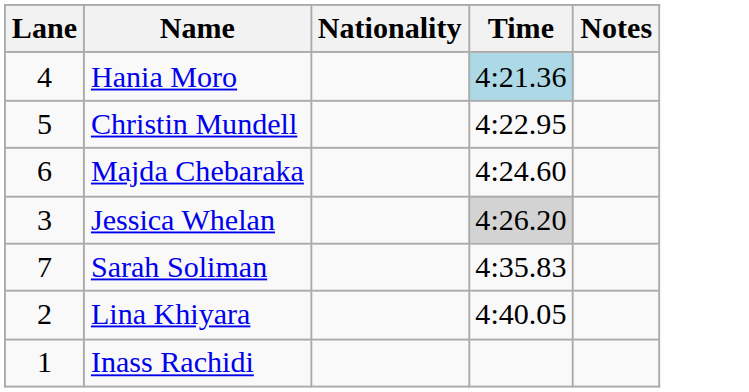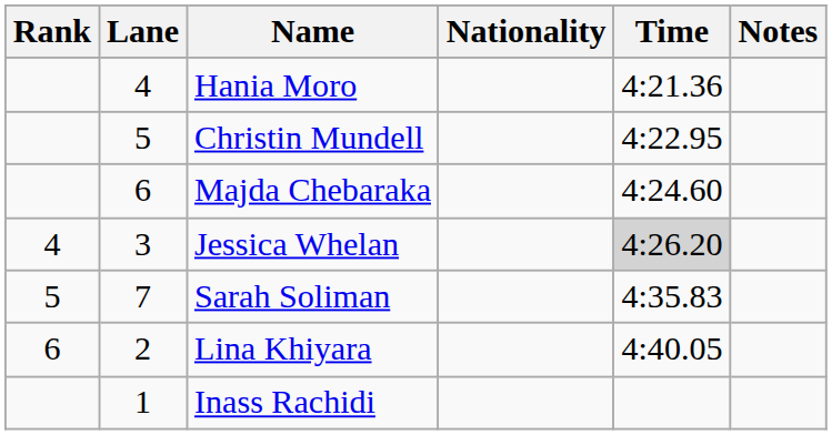+ column: Rank | 4 | 5 | 6
Hania Moro | Time: lightblue background -> no background
